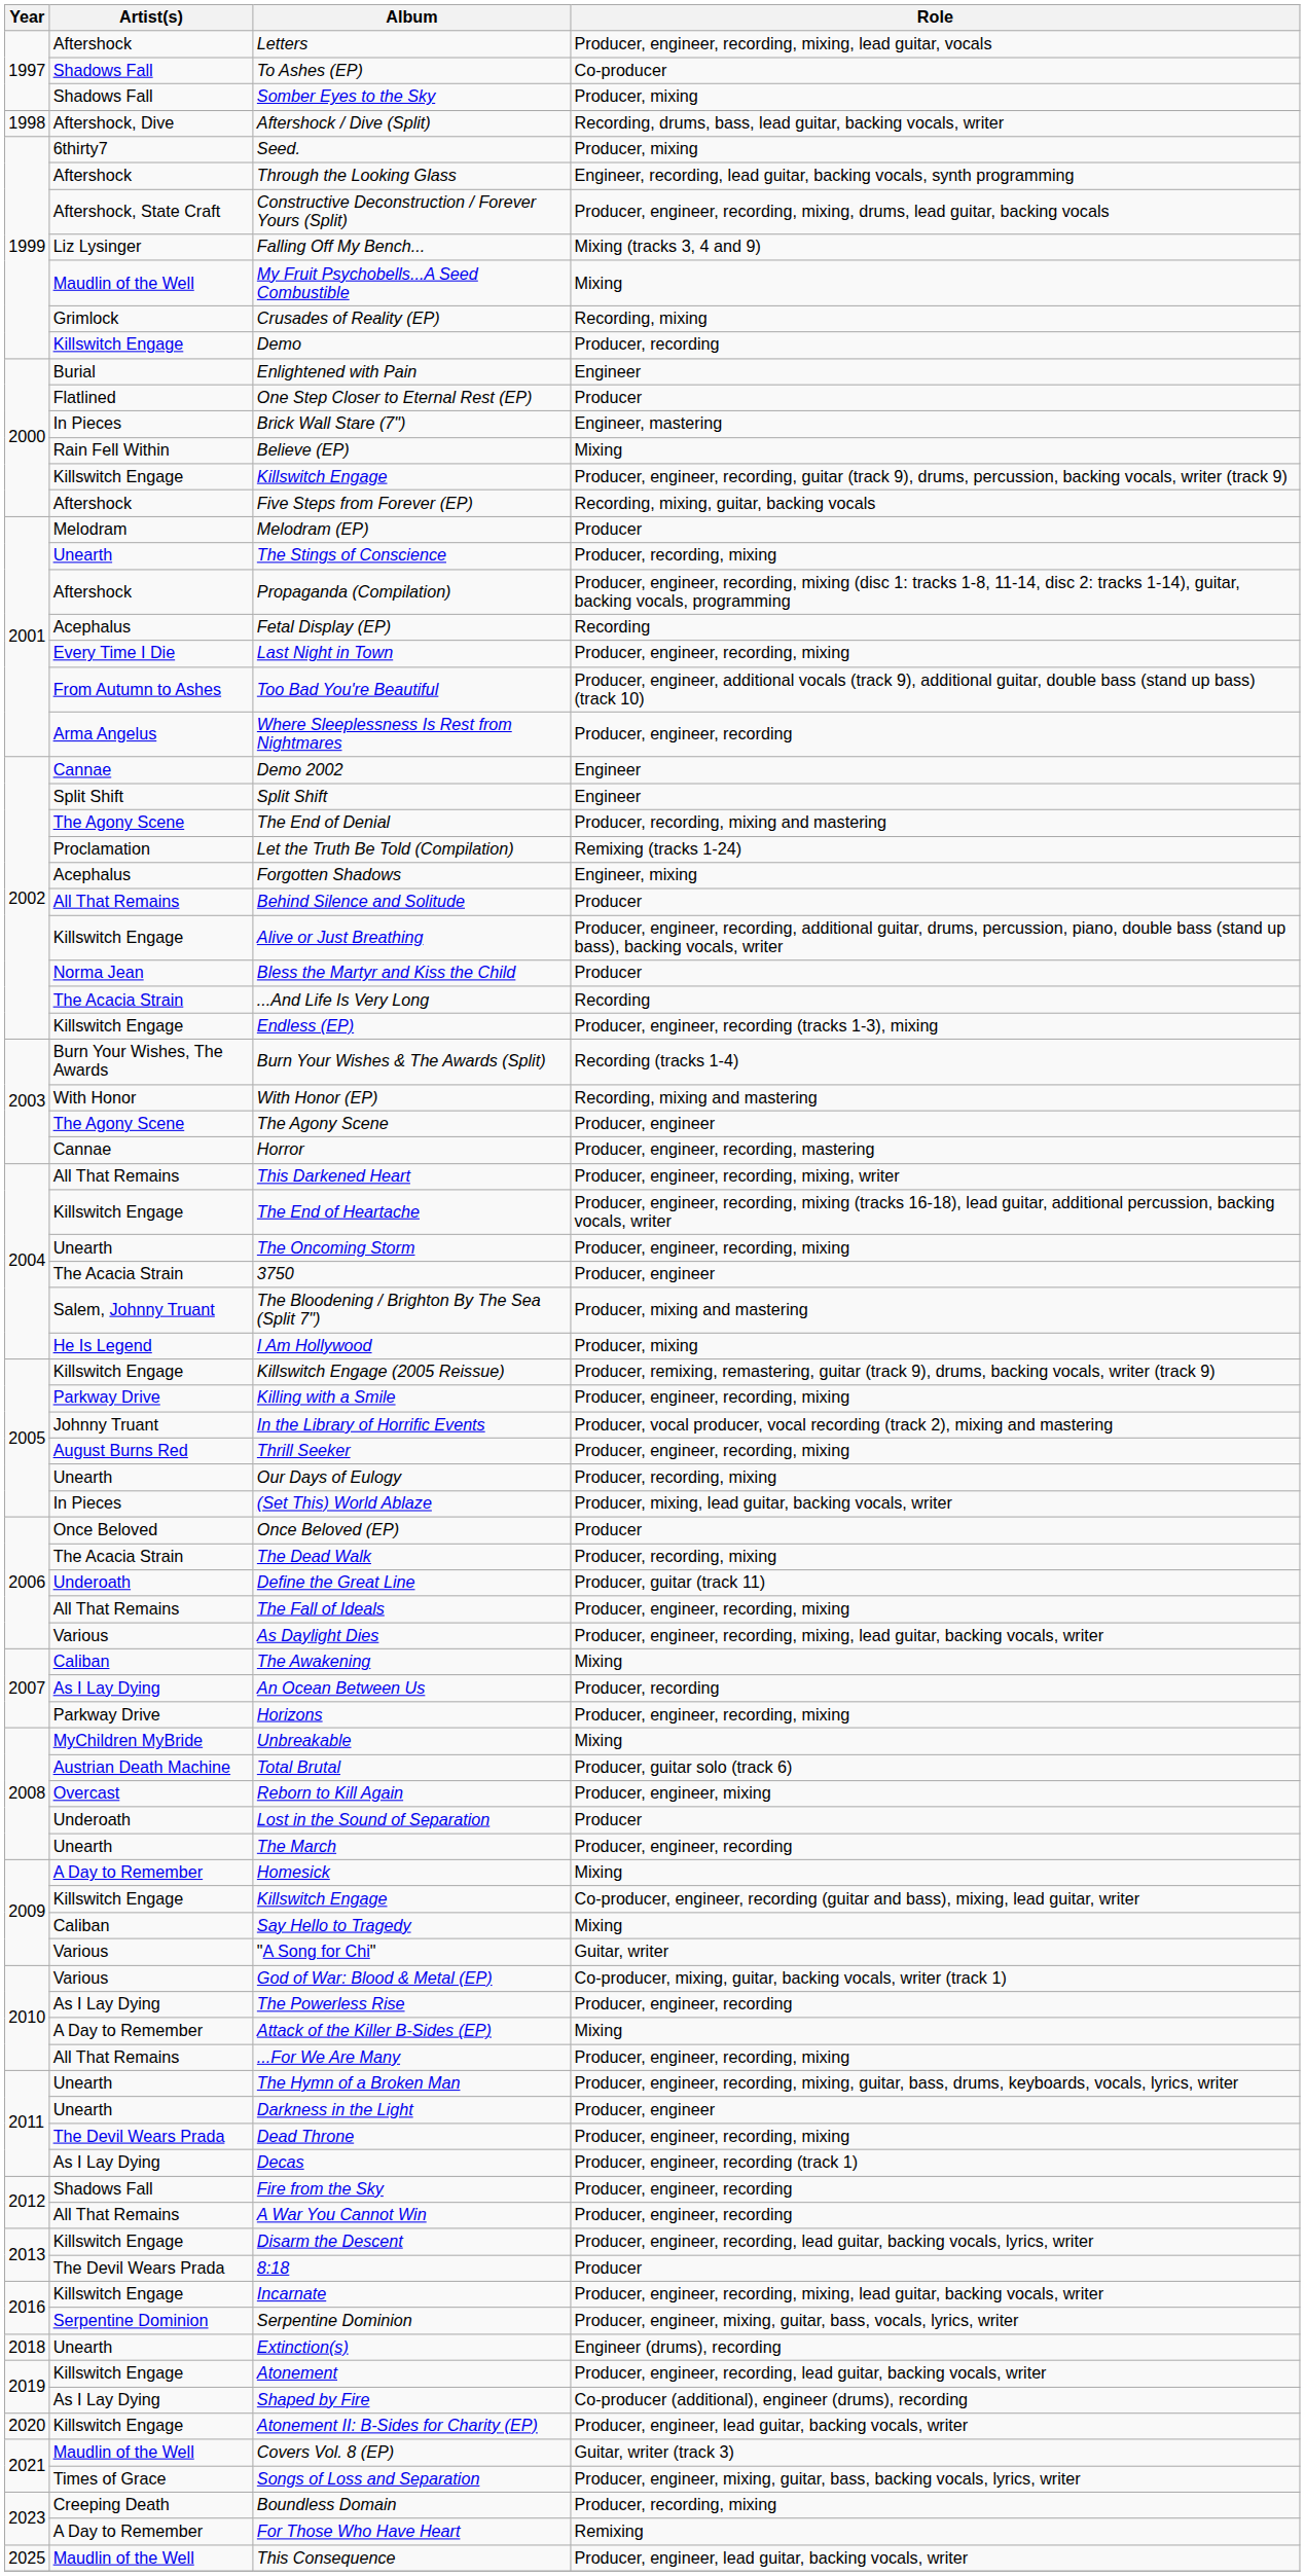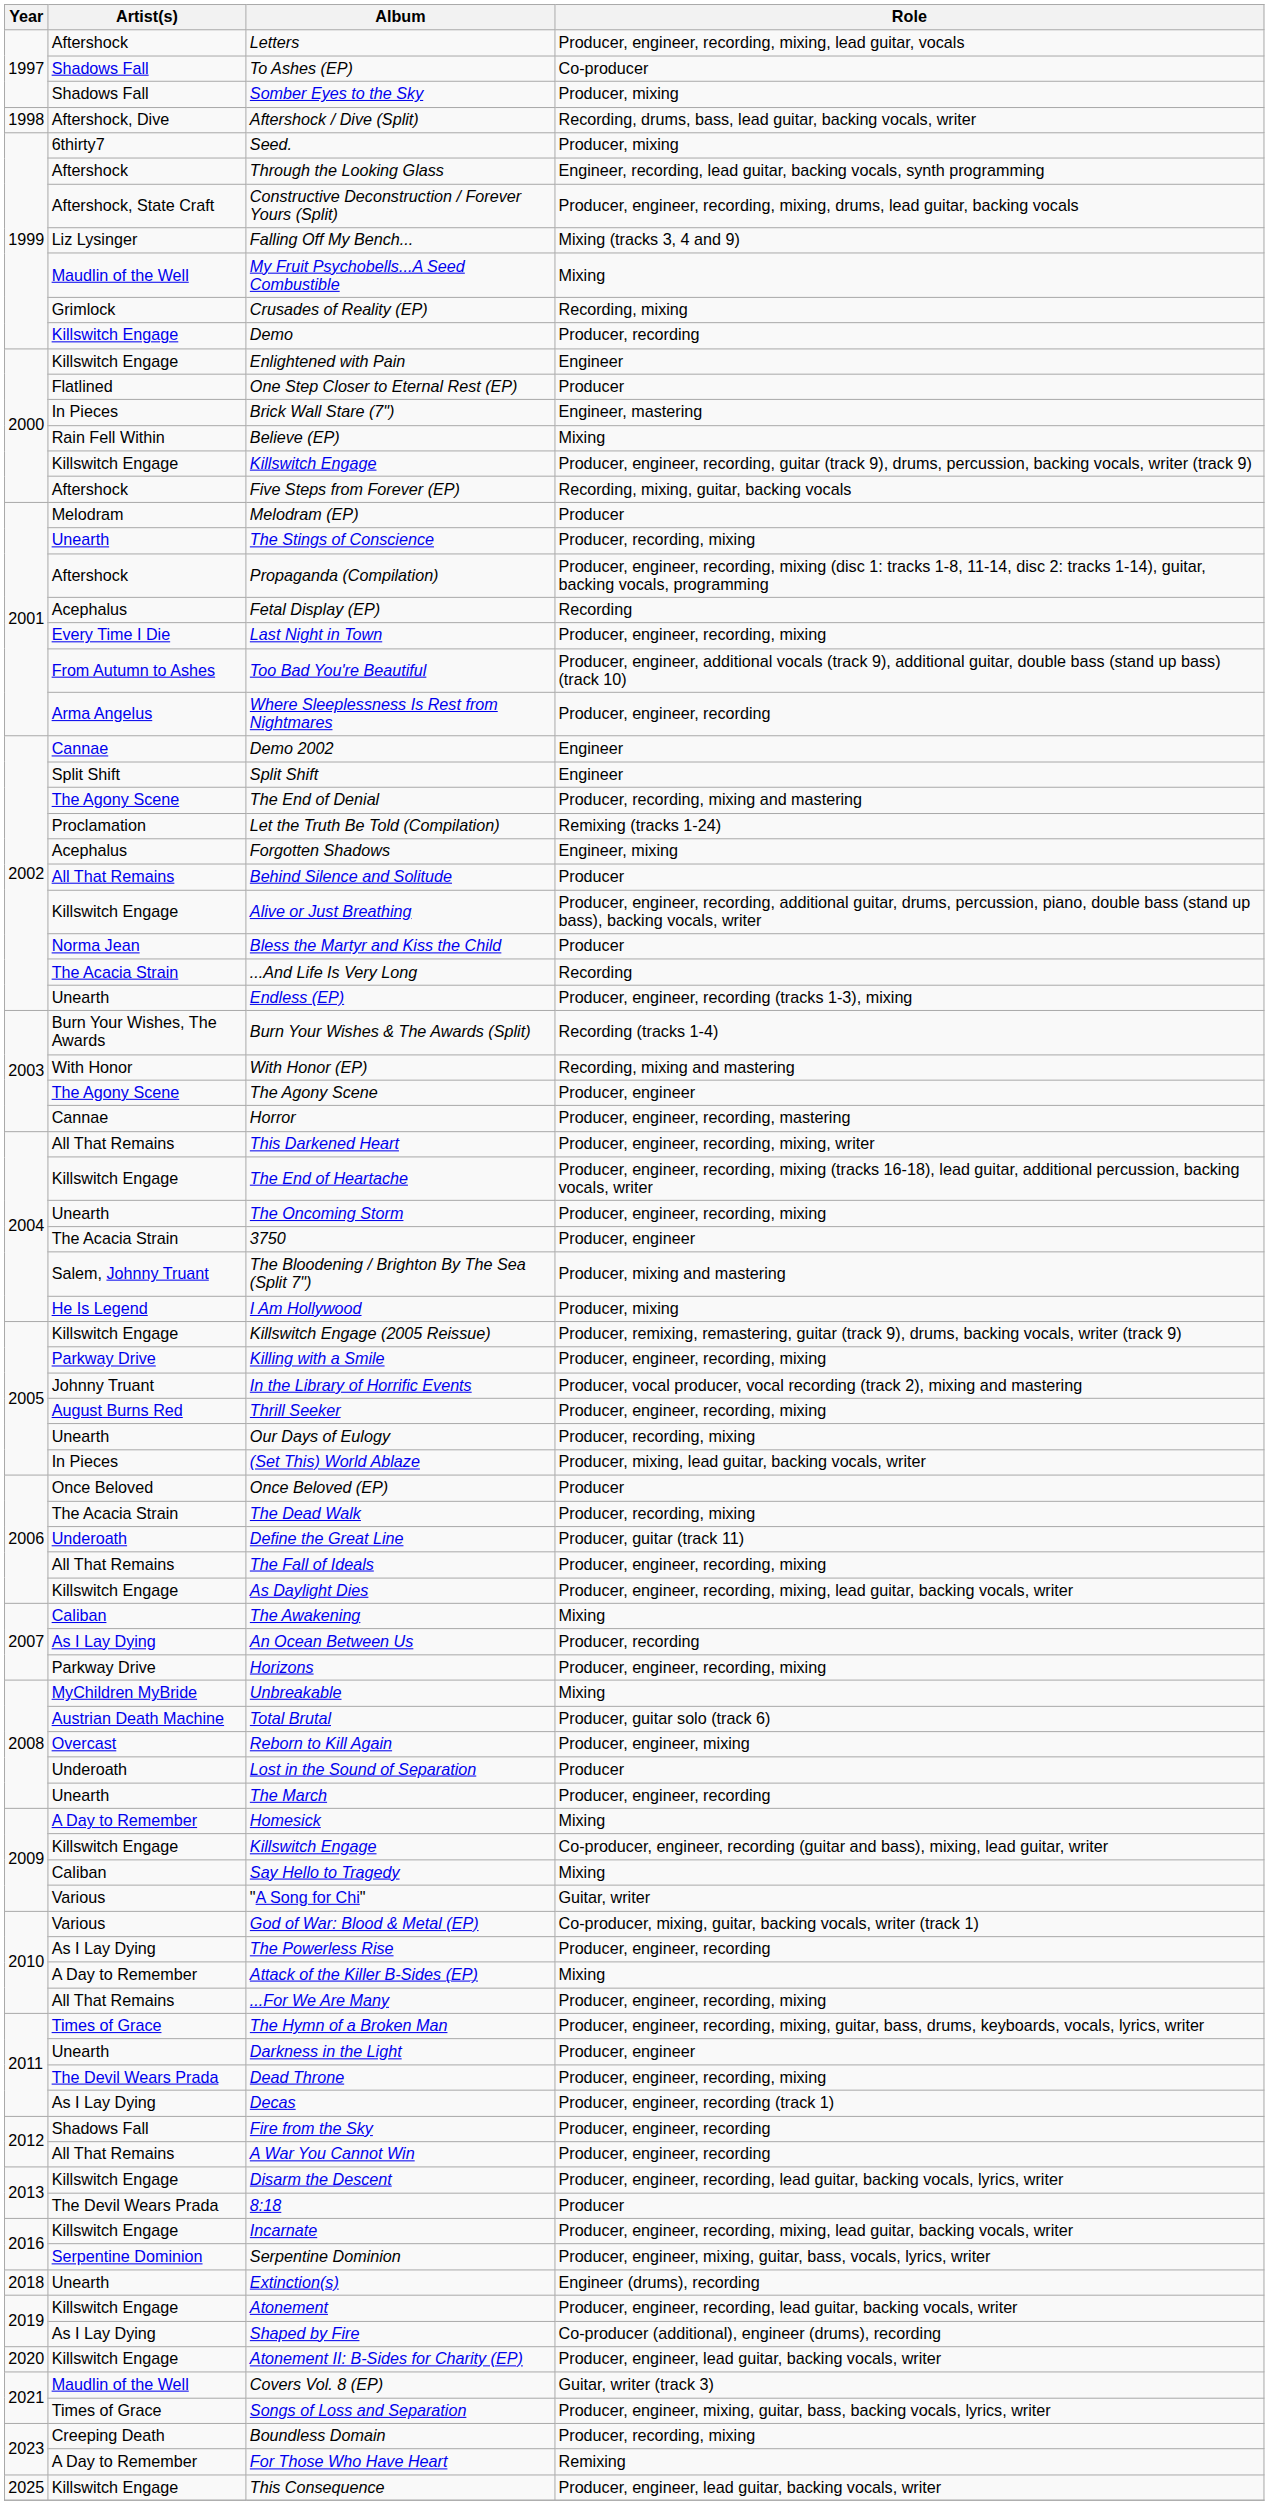Enlightened with Pain | Artist(s): Burial -> Killswitch Engage
Endless (EP) | Artist(s): Killswitch Engage -> Unearth
As Daylight Dies | Artist(s): Various -> Killswitch Engage
The Hymn of a Broken Man | Artist(s): Unearth -> Times of Grace
This Consequence | Artist(s): Maudlin of the Well -> Killswitch Engage
